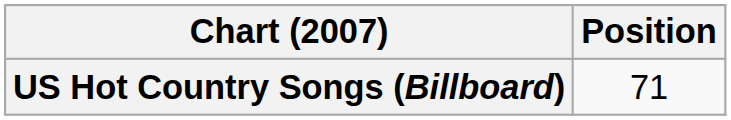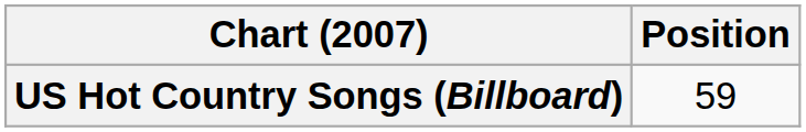US Hot Country Songs (Billboard) | Position: 71 -> 59
